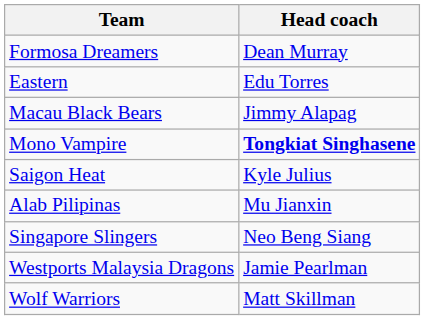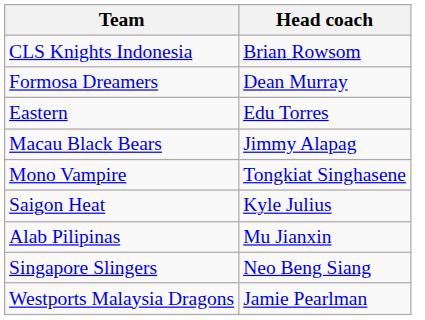+ row: CLS Knights Indonesia | Brian Rowsom
Mono Vampire | Head coach: bold -> normal
- row: Wolf Warriors | Matt Skillman
